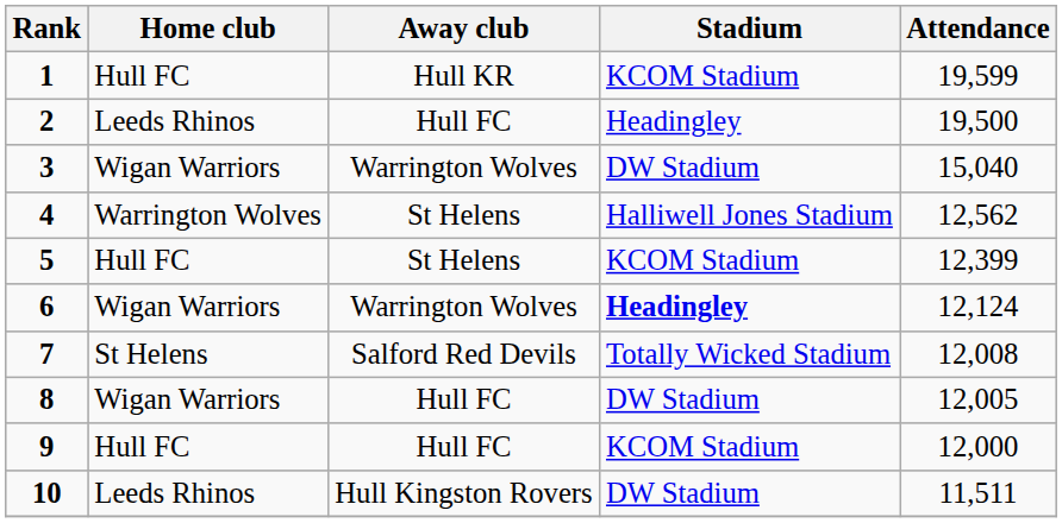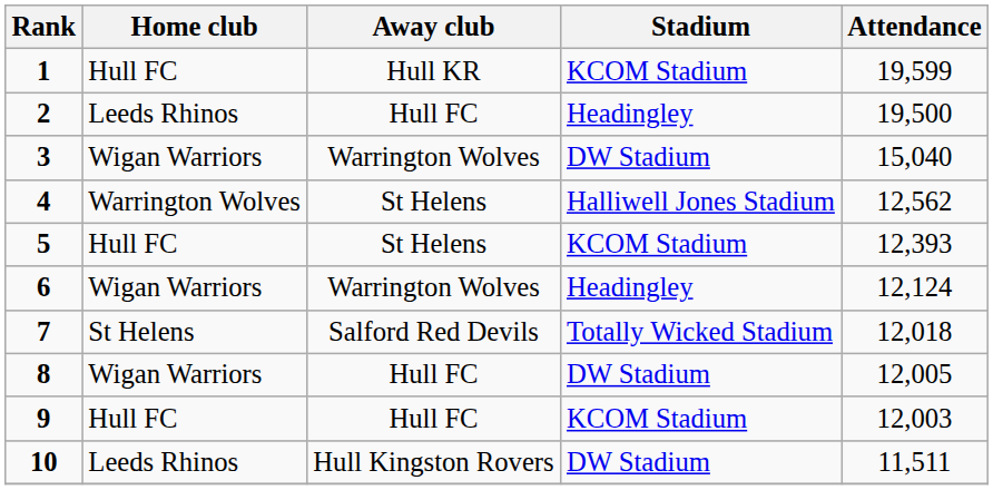5 | Attendance: 12,399 -> 12,393
6 | Stadium: bold -> normal
7 | Attendance: 12,008 -> 12,018
9 | Attendance: 12,000 -> 12,003
